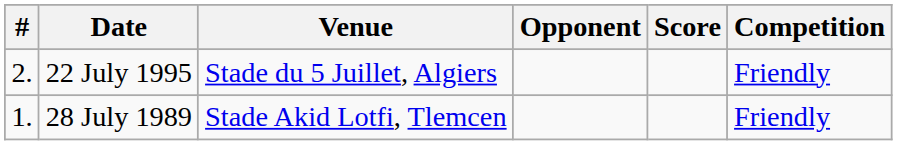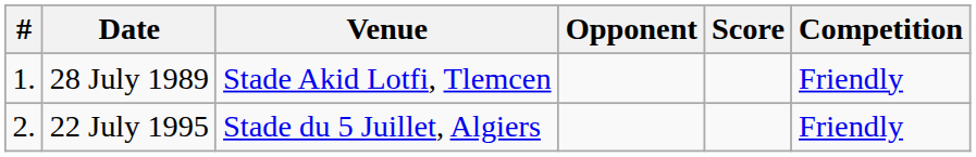rows swapped: 28 July 1989 <-> 22 July 1995
